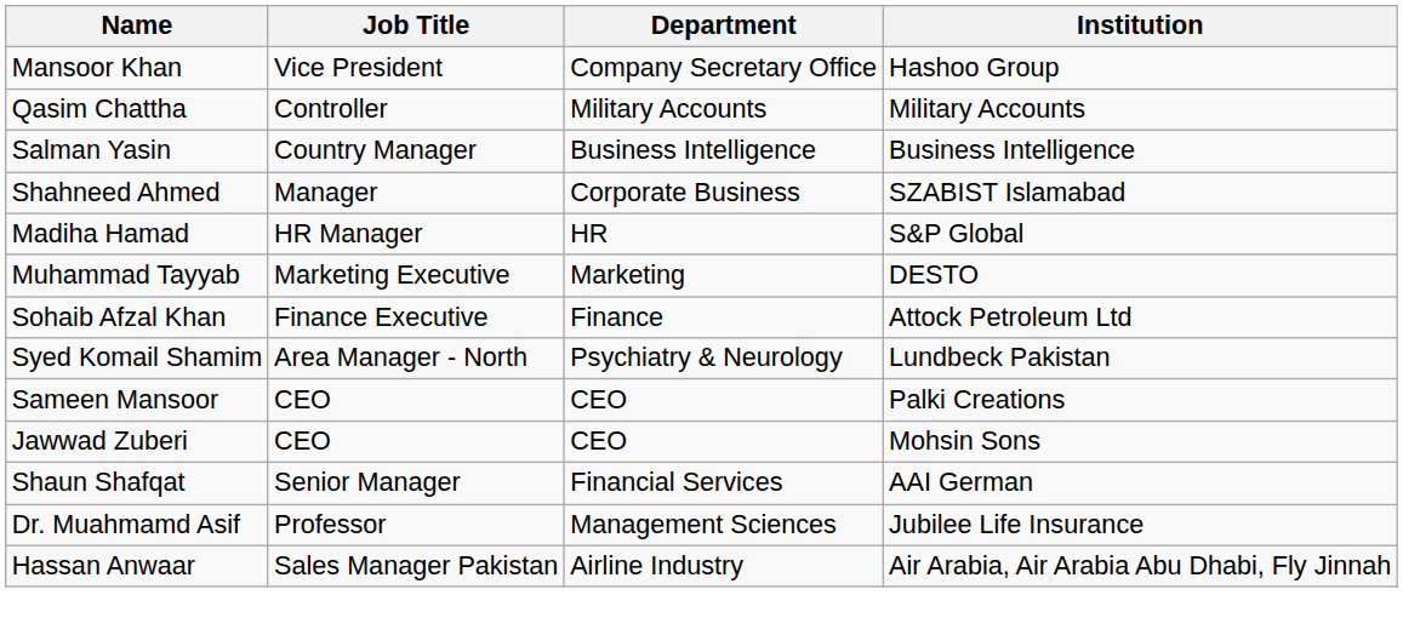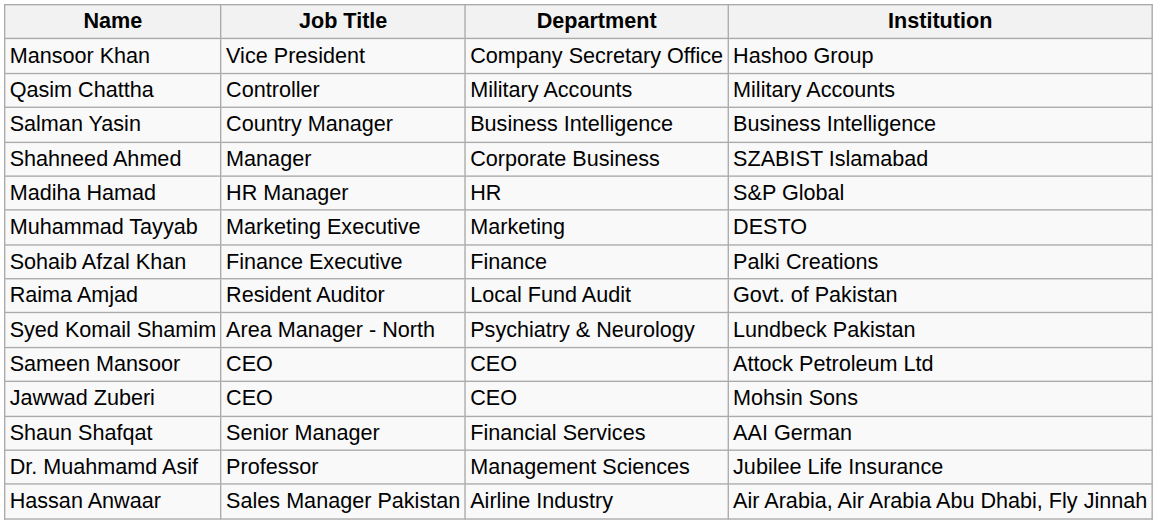Sohaib Afzal Khan | Institution: Attock Petroleum Ltd -> Palki Creations
+ row: Raima Amjad | Resident Auditor | Local Fund Audit | Govt. of Pakistan
Sameen Mansoor | Institution: Palki Creations -> Attock Petroleum Ltd
